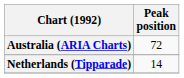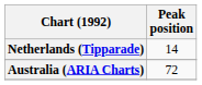rows swapped: Australia (ARIA Charts) <-> Netherlands (Tipparade)
